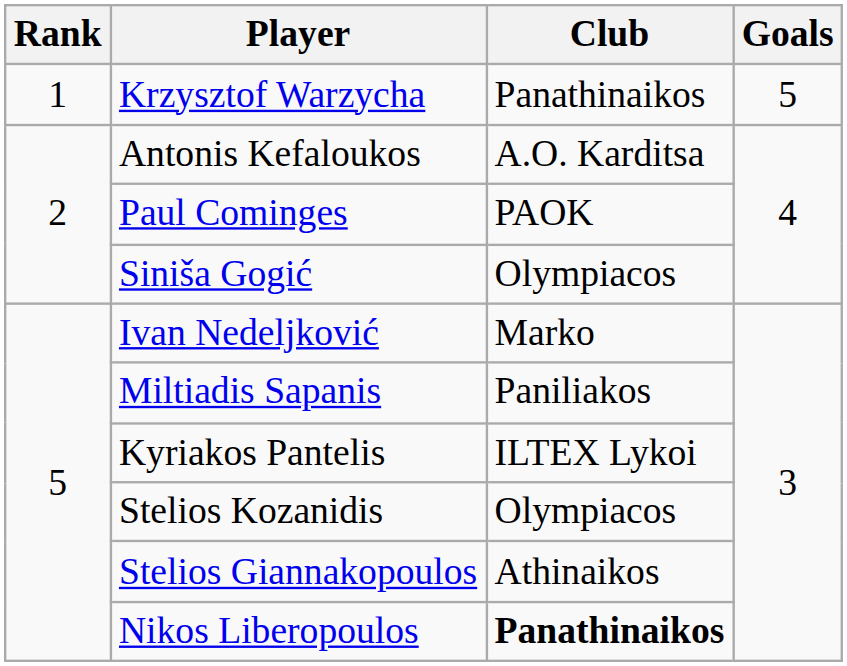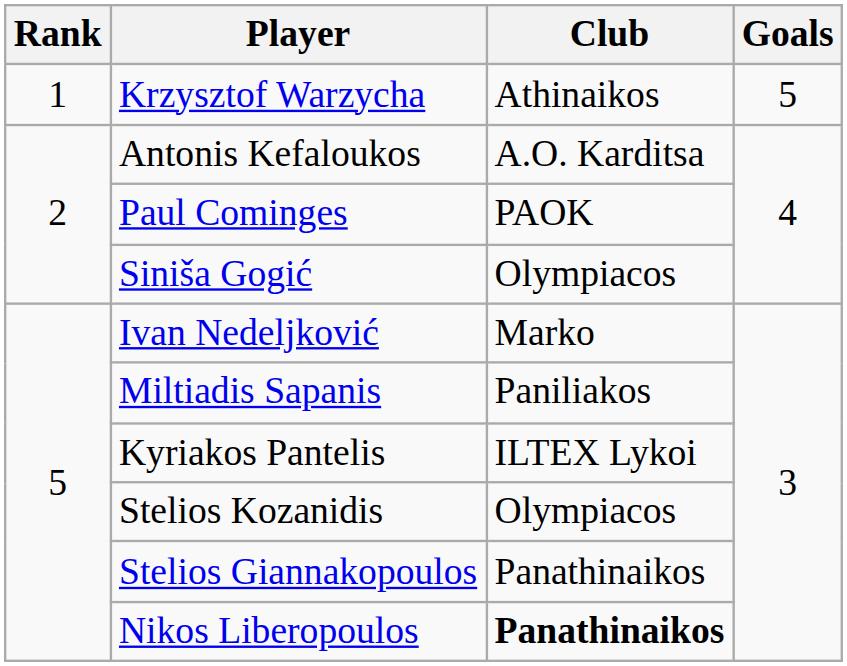Krzysztof Warzycha | Club: Panathinaikos -> Athinaikos
Stelios Giannakopoulos | Club: Athinaikos -> Panathinaikos
